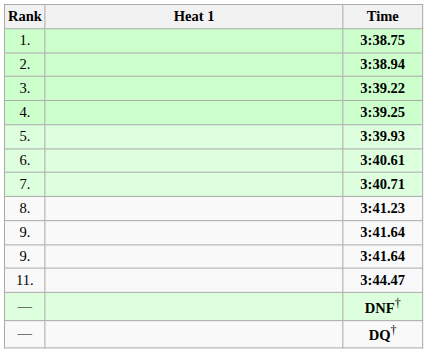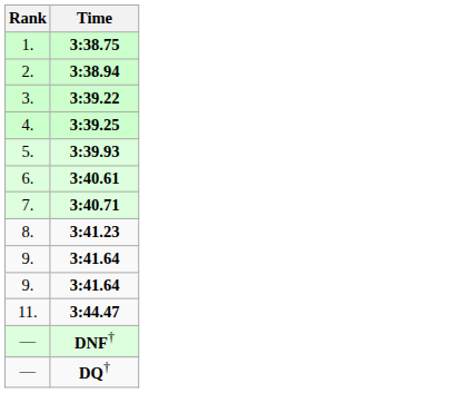- column: Heat 1
